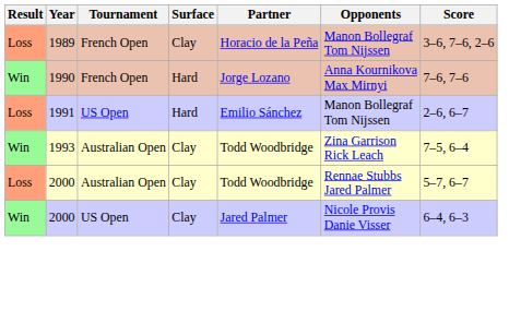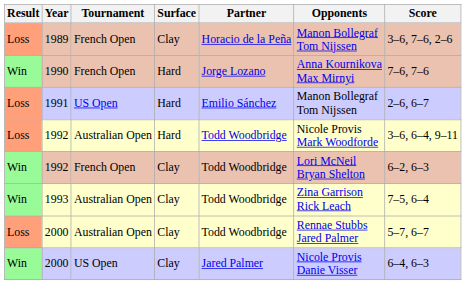+ row: Loss | 1992 | Australian Open | Hard | Todd Woodbridge | Nicole Provis Mark Woodforde | 3–6, 6–4, 9–11
+ row: Win | 1992 | French Open | Clay | Todd Woodbridge | Lori McNeil Bryan Shelton | 6–2, 6–3
